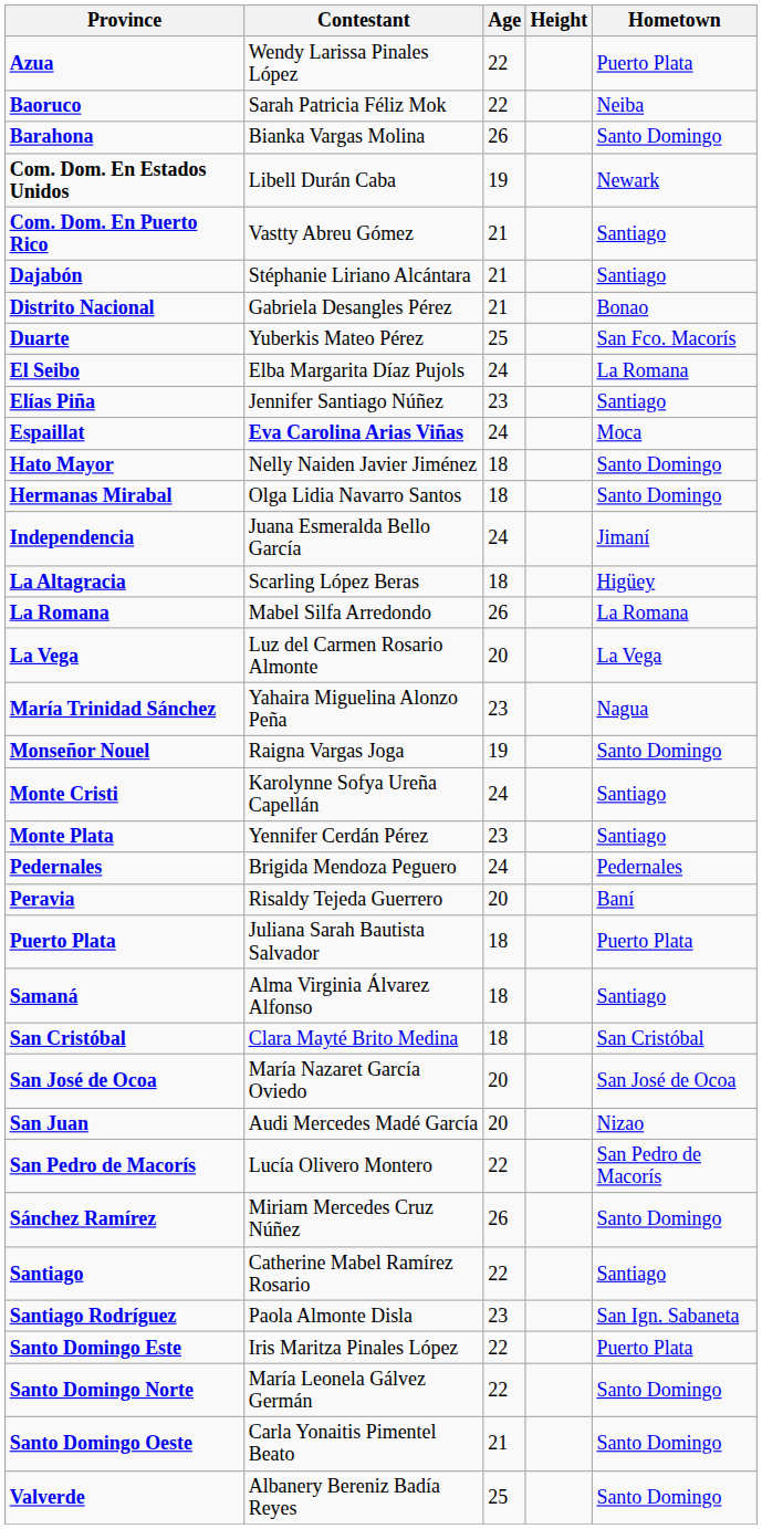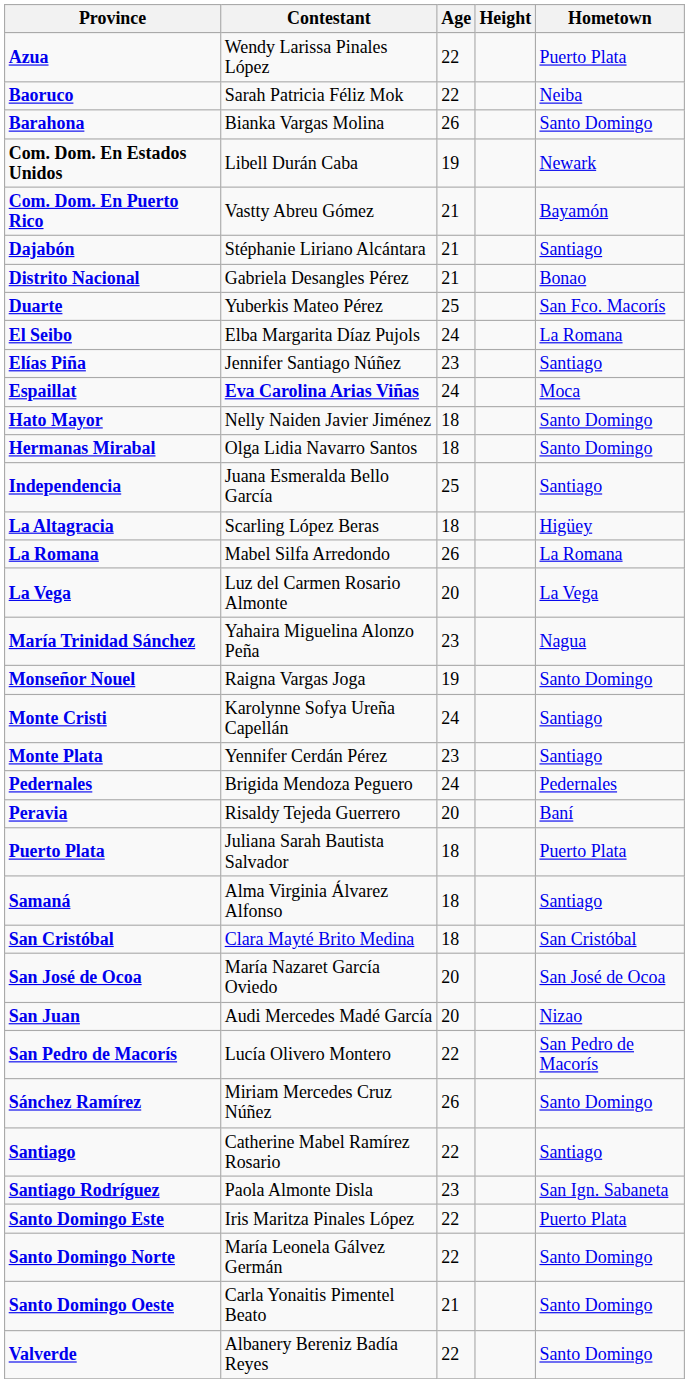Com. Dom. En Puerto Rico | Hometown: Santiago -> Bayamón
Independencia | Age: 24 -> 25
Independencia | Hometown: Jimaní -> Santiago
Valverde | Age: 25 -> 22
